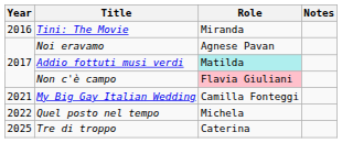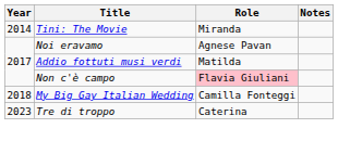Tini: The Movie | Year: 2016 -> 2014
Addio fottuti musi verdi | Role: paleturquoise background -> no background
My Big Gay Italian Wedding | Year: 2021 -> 2018
- row: 2022 | Quel posto nel tempo | Michela
Tre di troppo | Year: 2025 -> 2023
